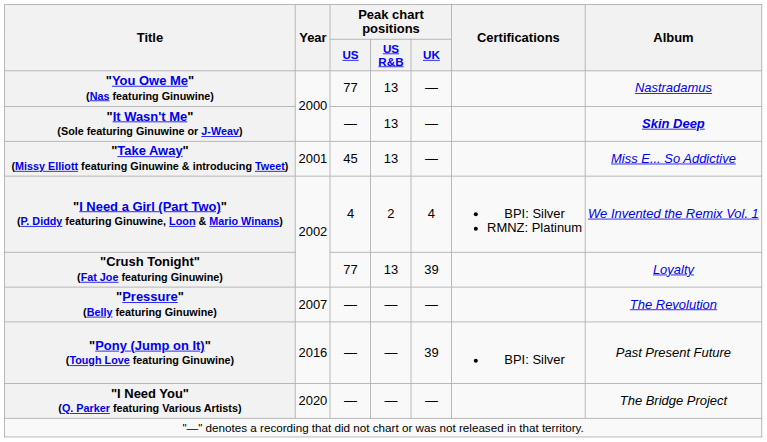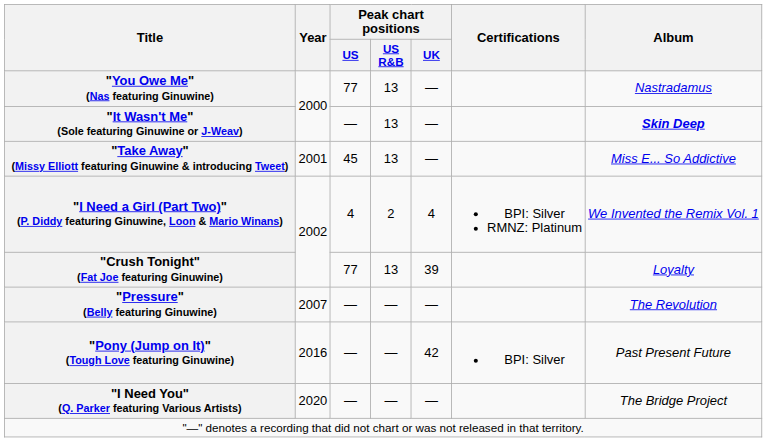"Pony (Jump on It)" (Tough Love featuring Ginuwine) | Peak chart positions / UK: 39 -> 42
